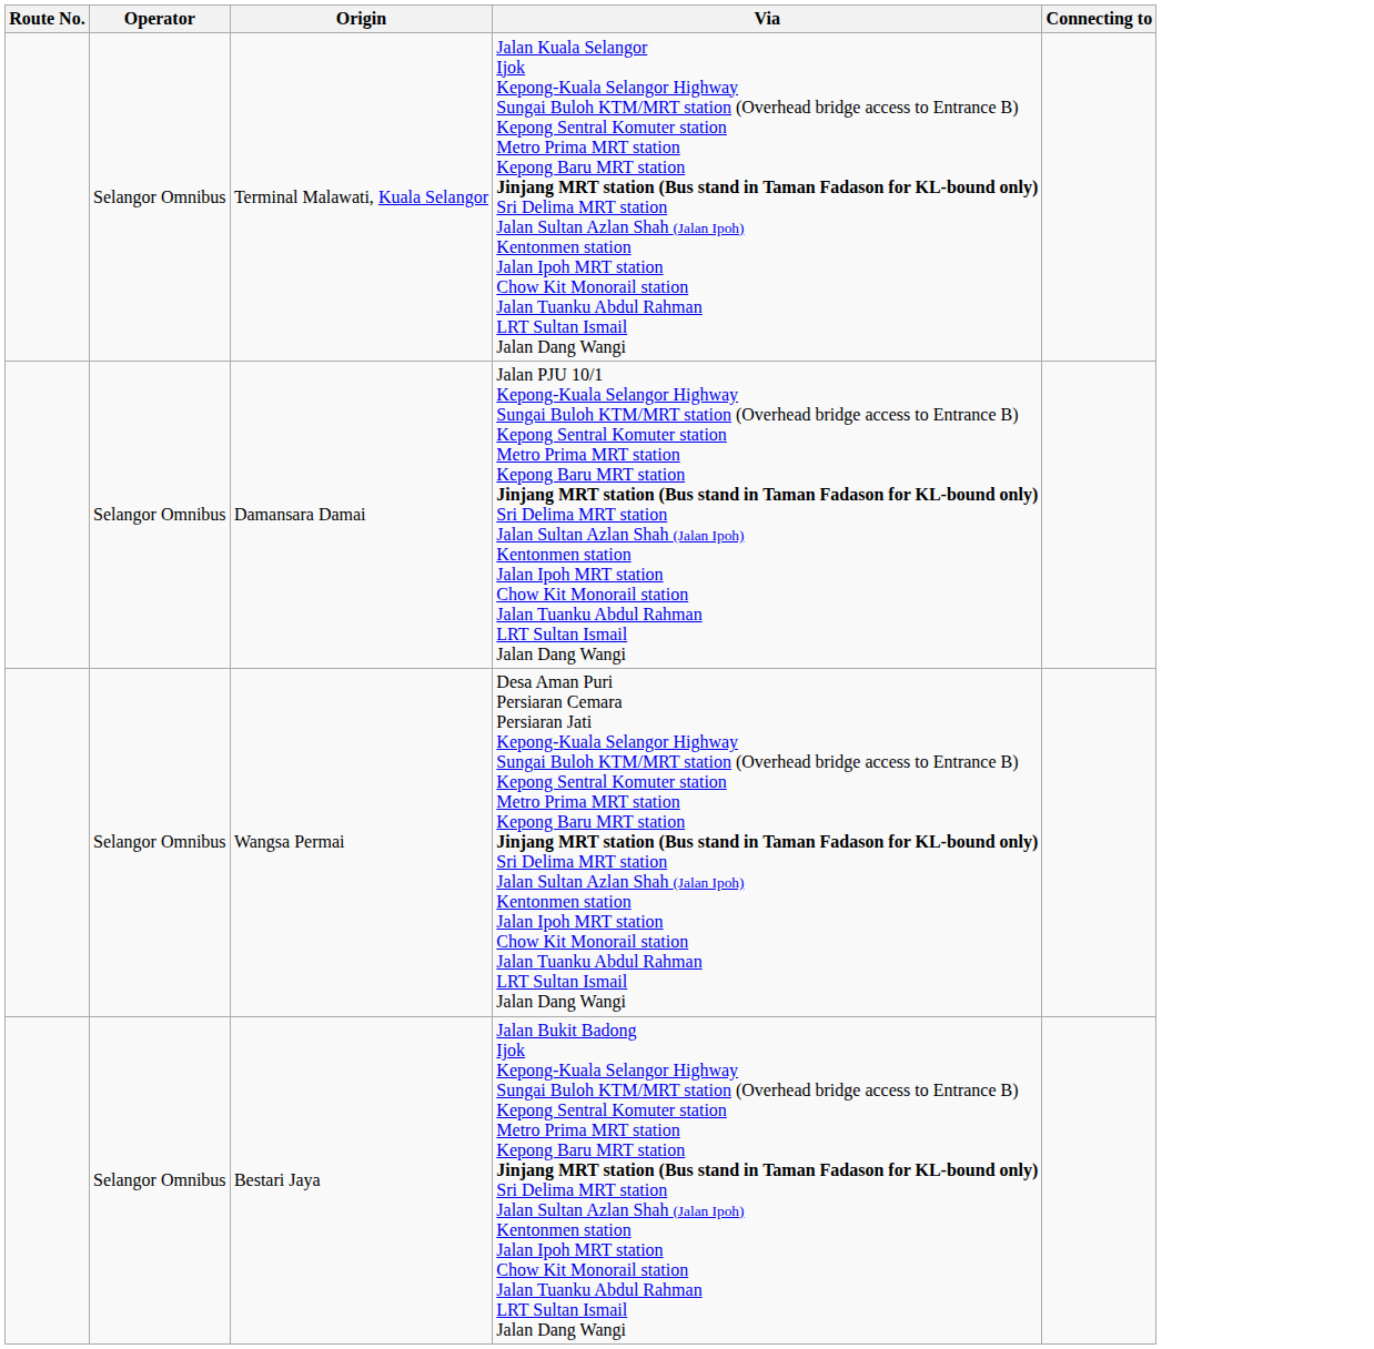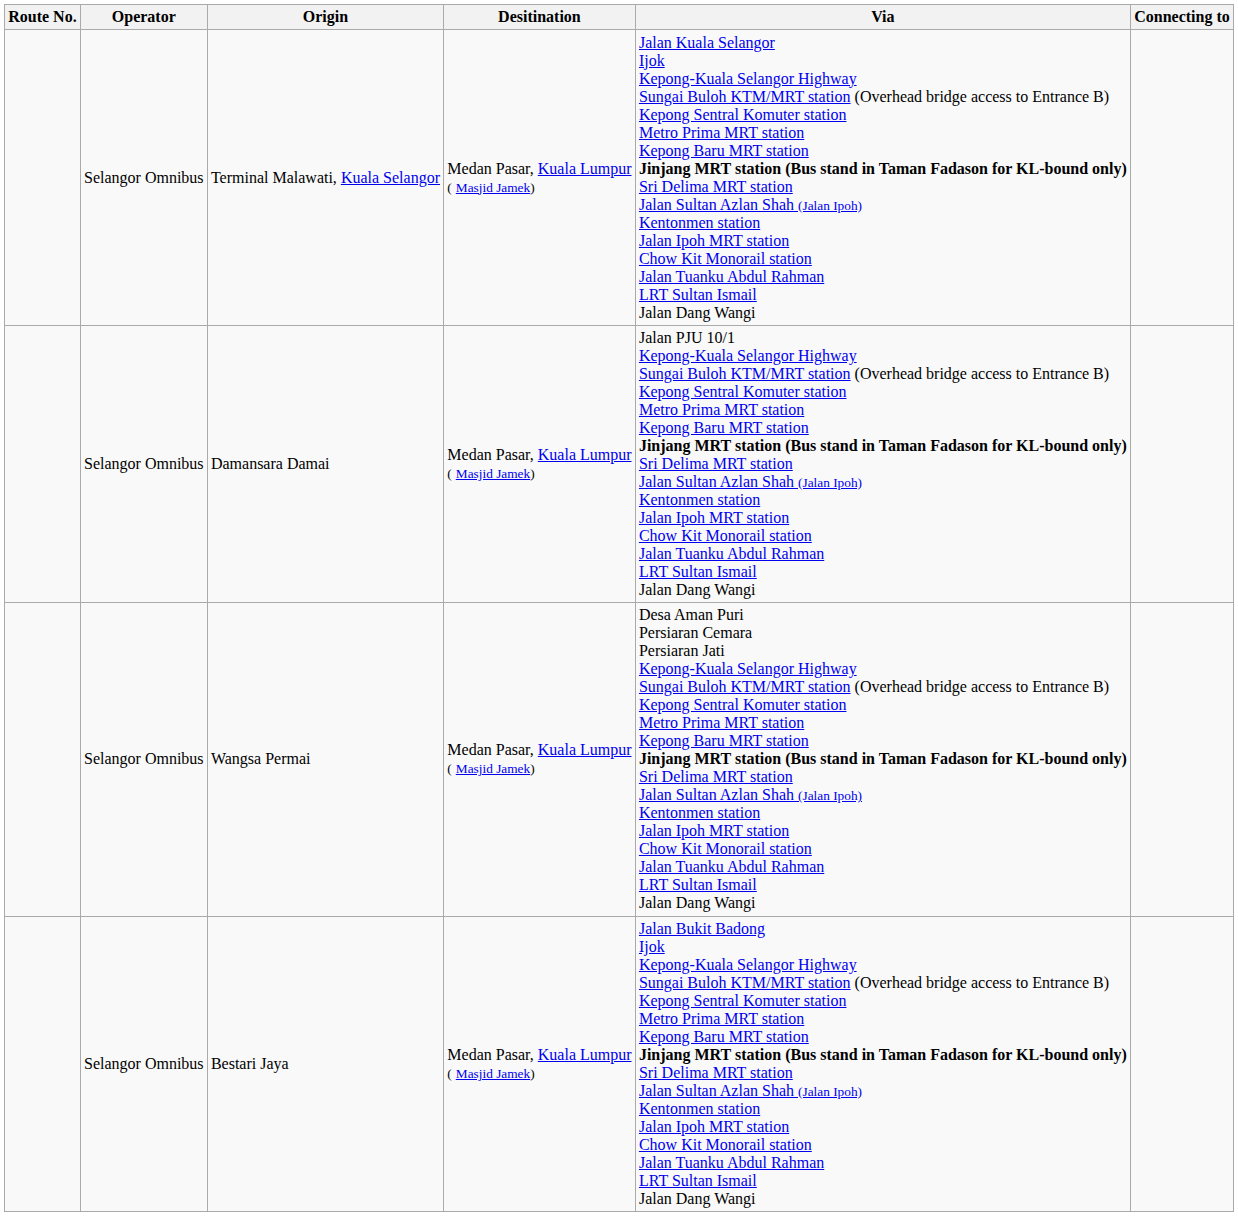+ column: Desitination | Medan Pasar, Kuala Lumpur ( Masjid Jamek) | Medan Pasar, Kuala Lumpur ( Masjid Jamek) | Medan Pasar, Kuala Lumpur ( Masjid Jamek) | Medan Pasar, Kuala Lumpur ( Masjid Jamek)
